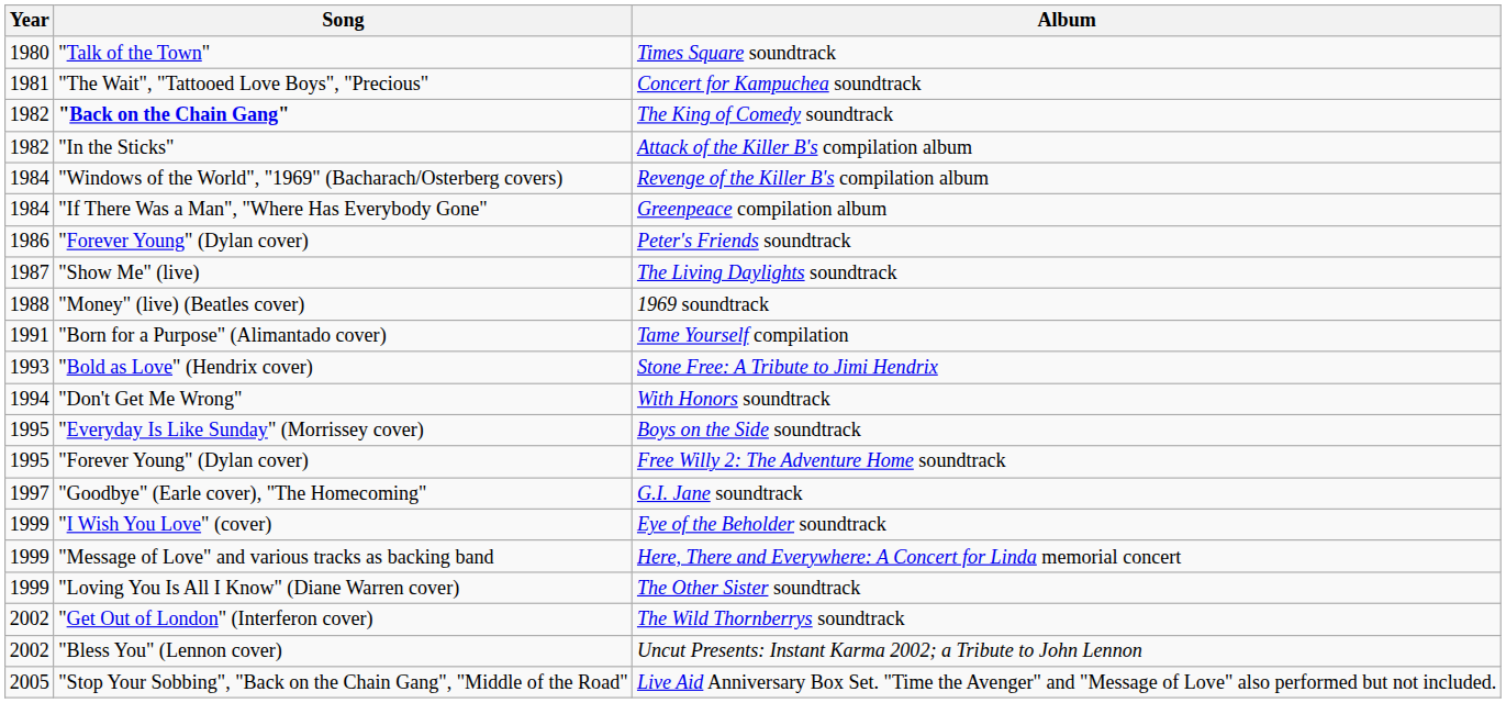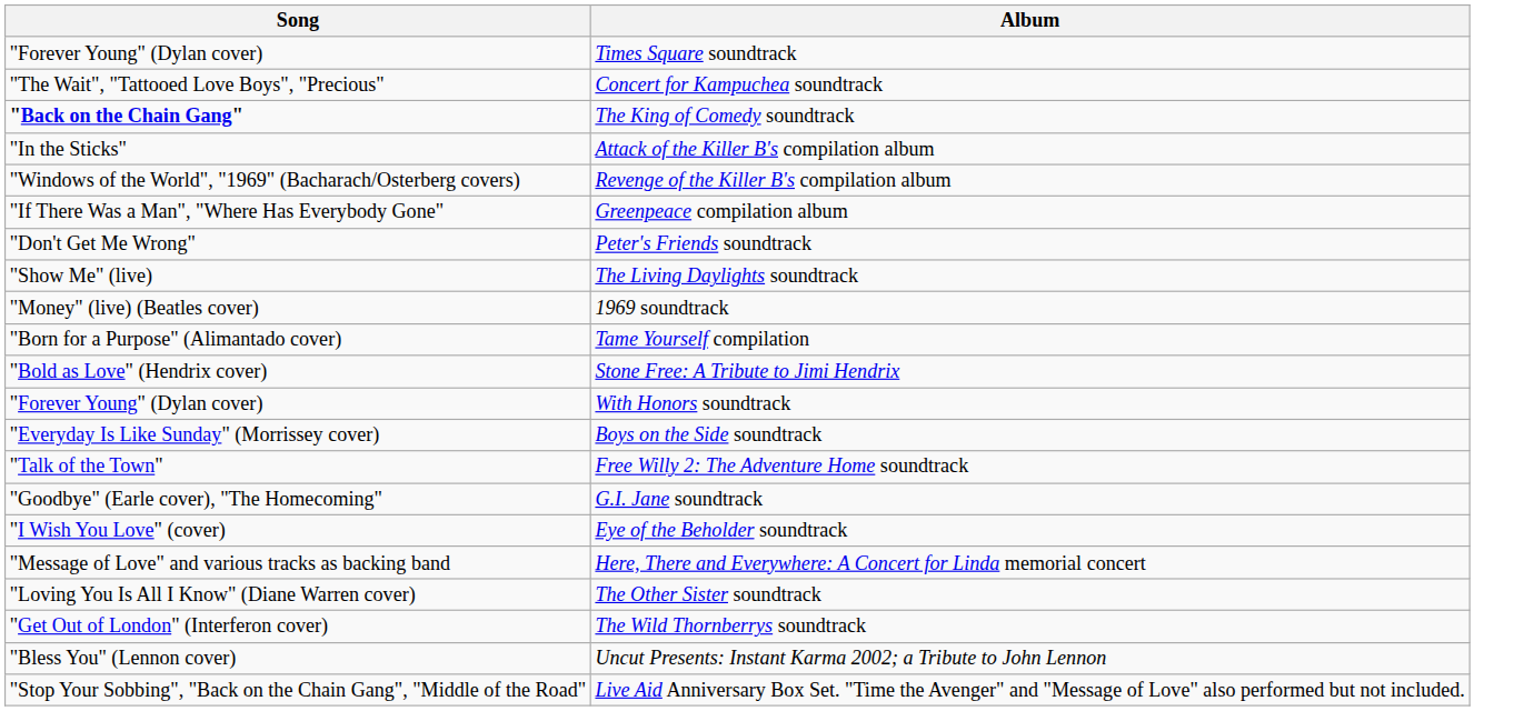- column: Year | 1980 | 1981 | 1982 | 1982 | 1984 | 1984 | 1986 | 1987 | 1988 | 1991 | 1993 | 1994 | 1995 | 1995 | 1997 | 1999 | 1999 | 1999 | 2002 | 2002 | 2005
Times Square soundtrack | Song: "Talk of the Town" -> "Forever Young" (Dylan cover)
Peter's Friends soundtrack | Song: "Forever Young" (Dylan cover) -> "Don't Get Me Wrong"
With Honors soundtrack | Song: "Don't Get Me Wrong" -> "Forever Young" (Dylan cover)
Free Willy 2: The Adventure Home soundtrack | Song: "Forever Young" (Dylan cover) -> "Talk of the Town"
